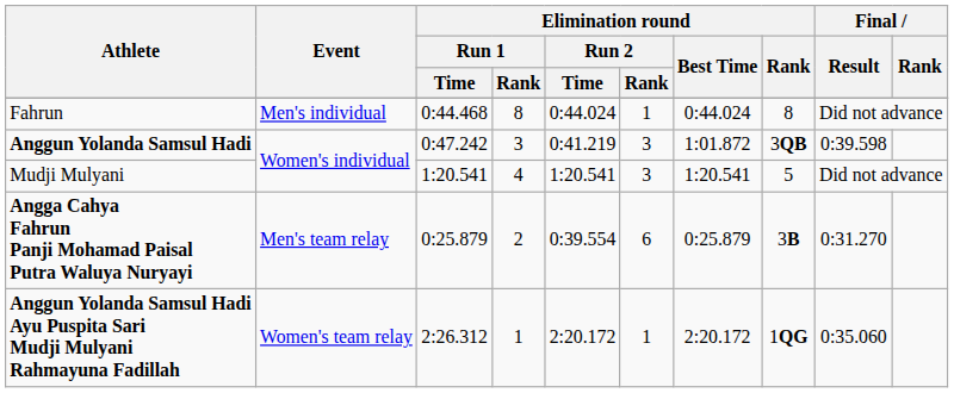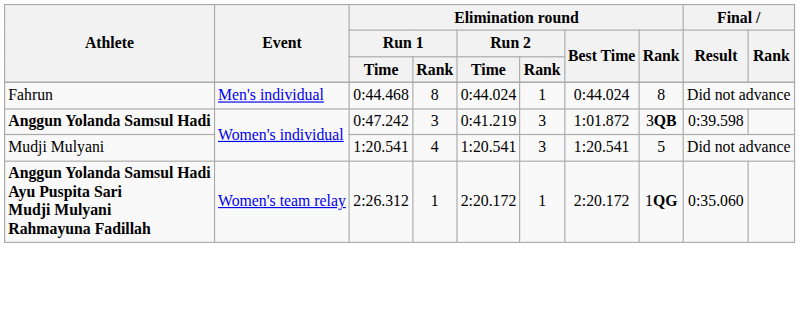- row: Angga Cahya Fahrun Panji Mohamad Paisal Putra Waluya Nuryayi | Men's team relay | 0:25.879 | 2 | 0:39.554 | 6 | 0:25.879 | 3B | 0:31.270
